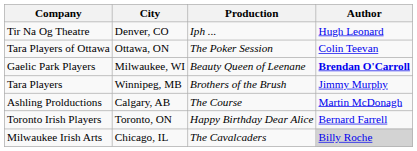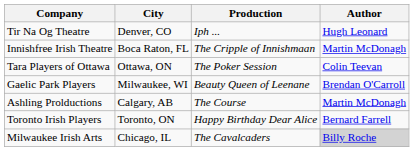+ row: Innishfree Irish Theatre | Boca Raton, FL | The Cripple of Innishmaan | Martin McDonagh
Gaelic Park Players | Author: bold -> normal
- row: Tara Players | Winnipeg, MB | Brothers of the Brush | Jimmy Murphy
